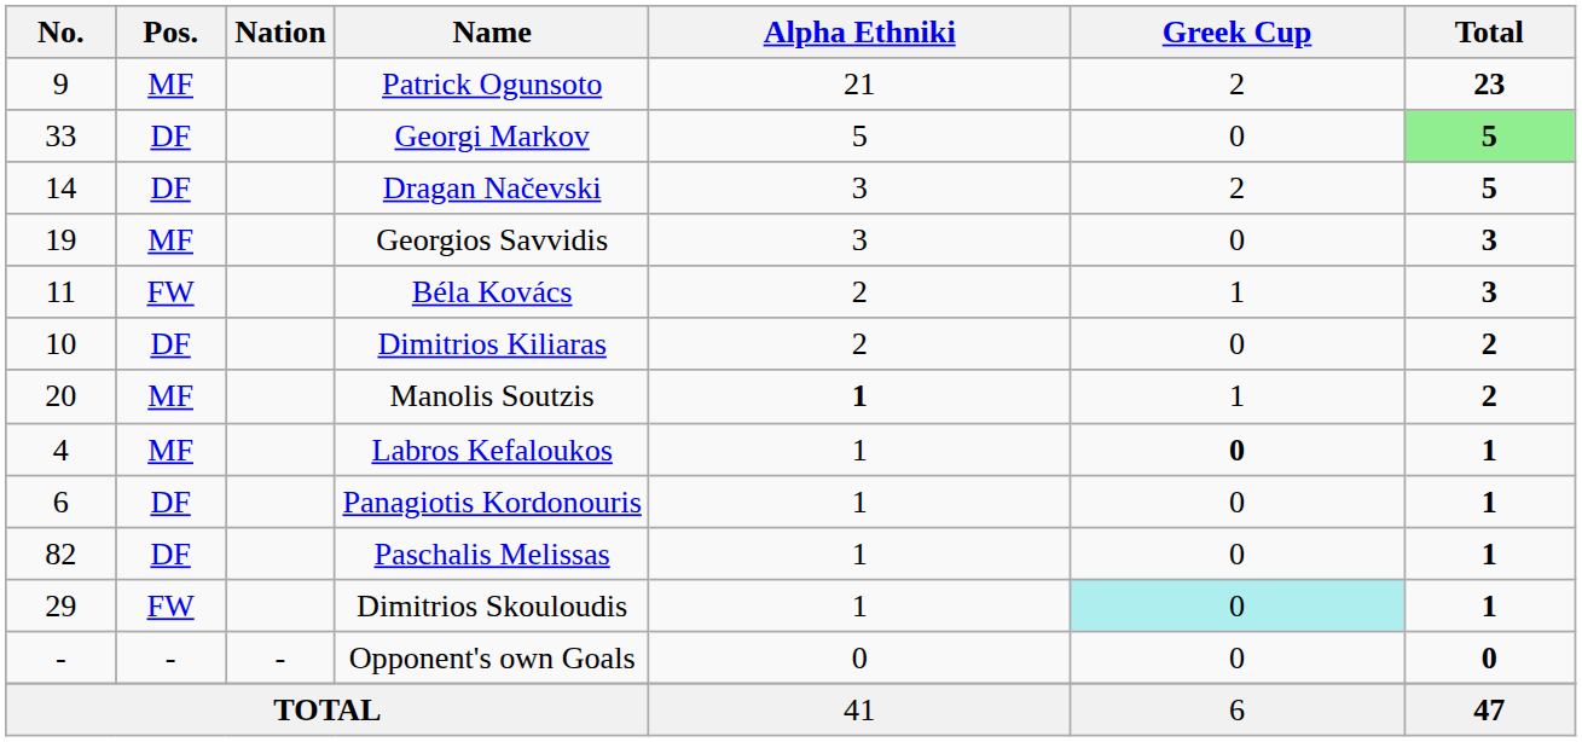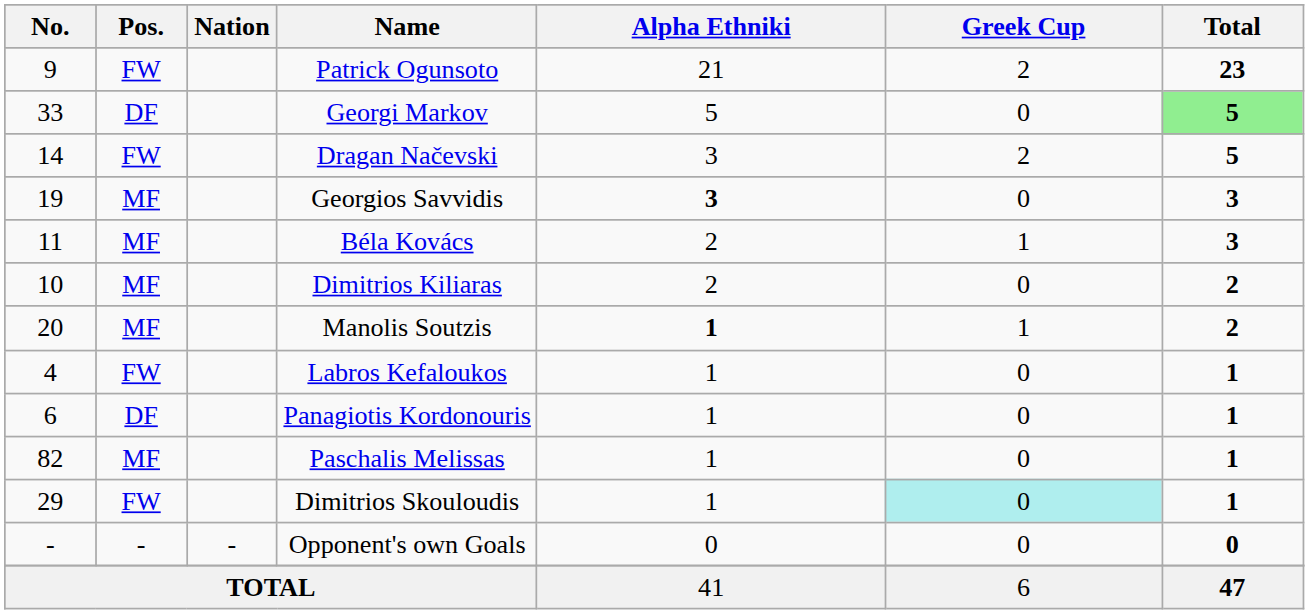Patrick Ogunsoto | Pos.: MF -> FW
Dragan Načevski | Pos.: DF -> FW
Georgios Savvidis | Alpha Ethniki: normal -> bold
Béla Kovács | Pos.: FW -> MF
Dimitrios Kiliaras | Pos.: DF -> MF
Labros Kefaloukos | Pos.: MF -> FW
Labros Kefaloukos | Greek Cup: bold -> normal
Paschalis Melissas | Pos.: DF -> MF
